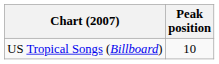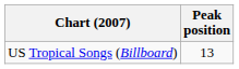US Tropical Songs (Billboard) | Peak position: 10 -> 13
